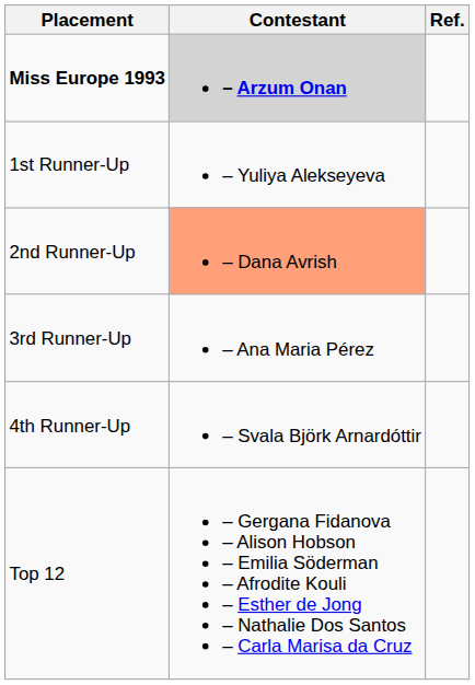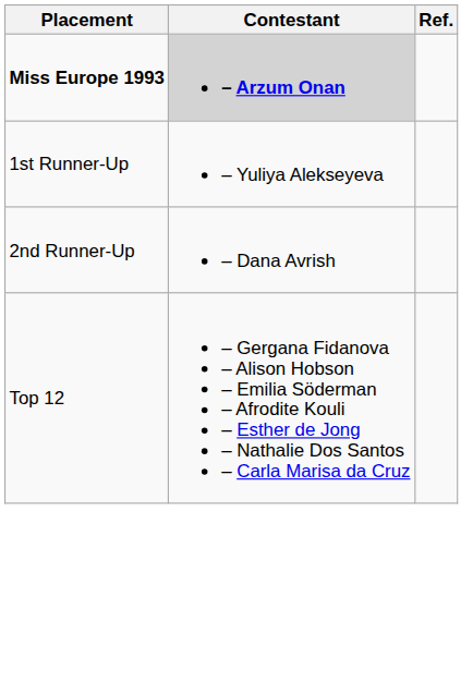2nd Runner-Up | Contestant: lightsalmon background -> no background
- row: 3rd Runner-Up | – Ana Maria Pérez
- row: 4th Runner-Up | – Svala Björk Arnardóttir
